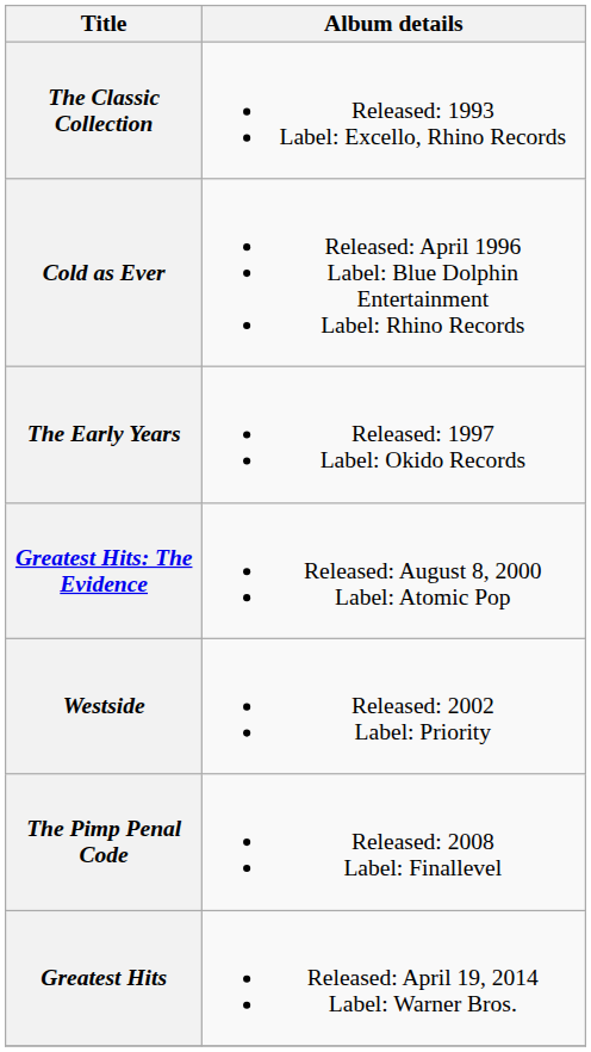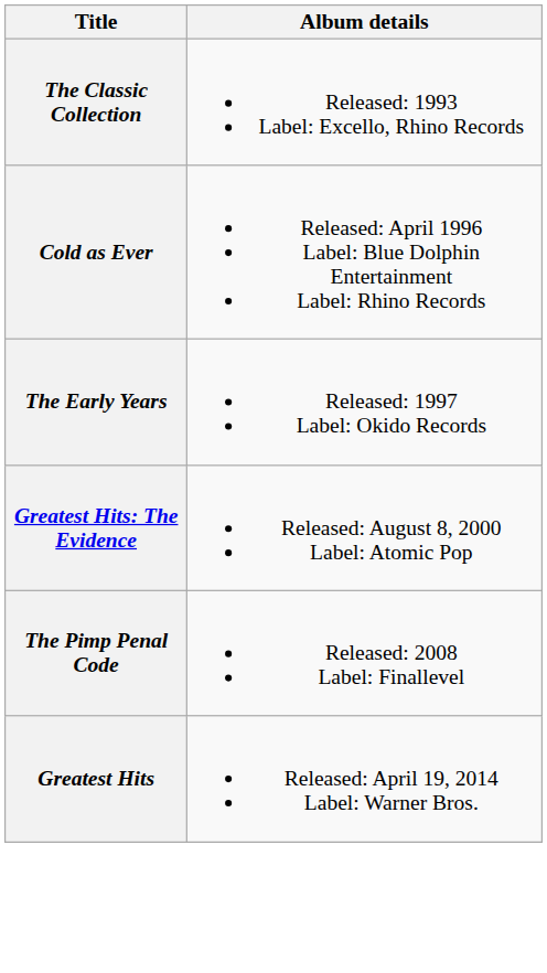- row: Westside | Released: 2002 Label: Priority
